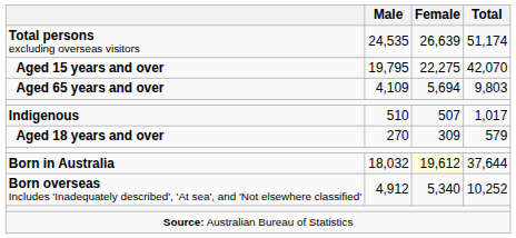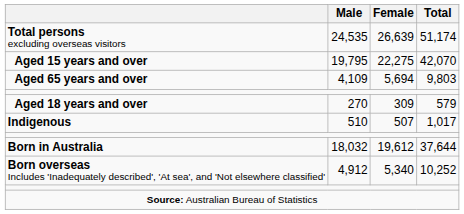rows swapped: Indigenous <-> Aged 18 years and over
Born in Australia | Female: lightyellow background -> no background
